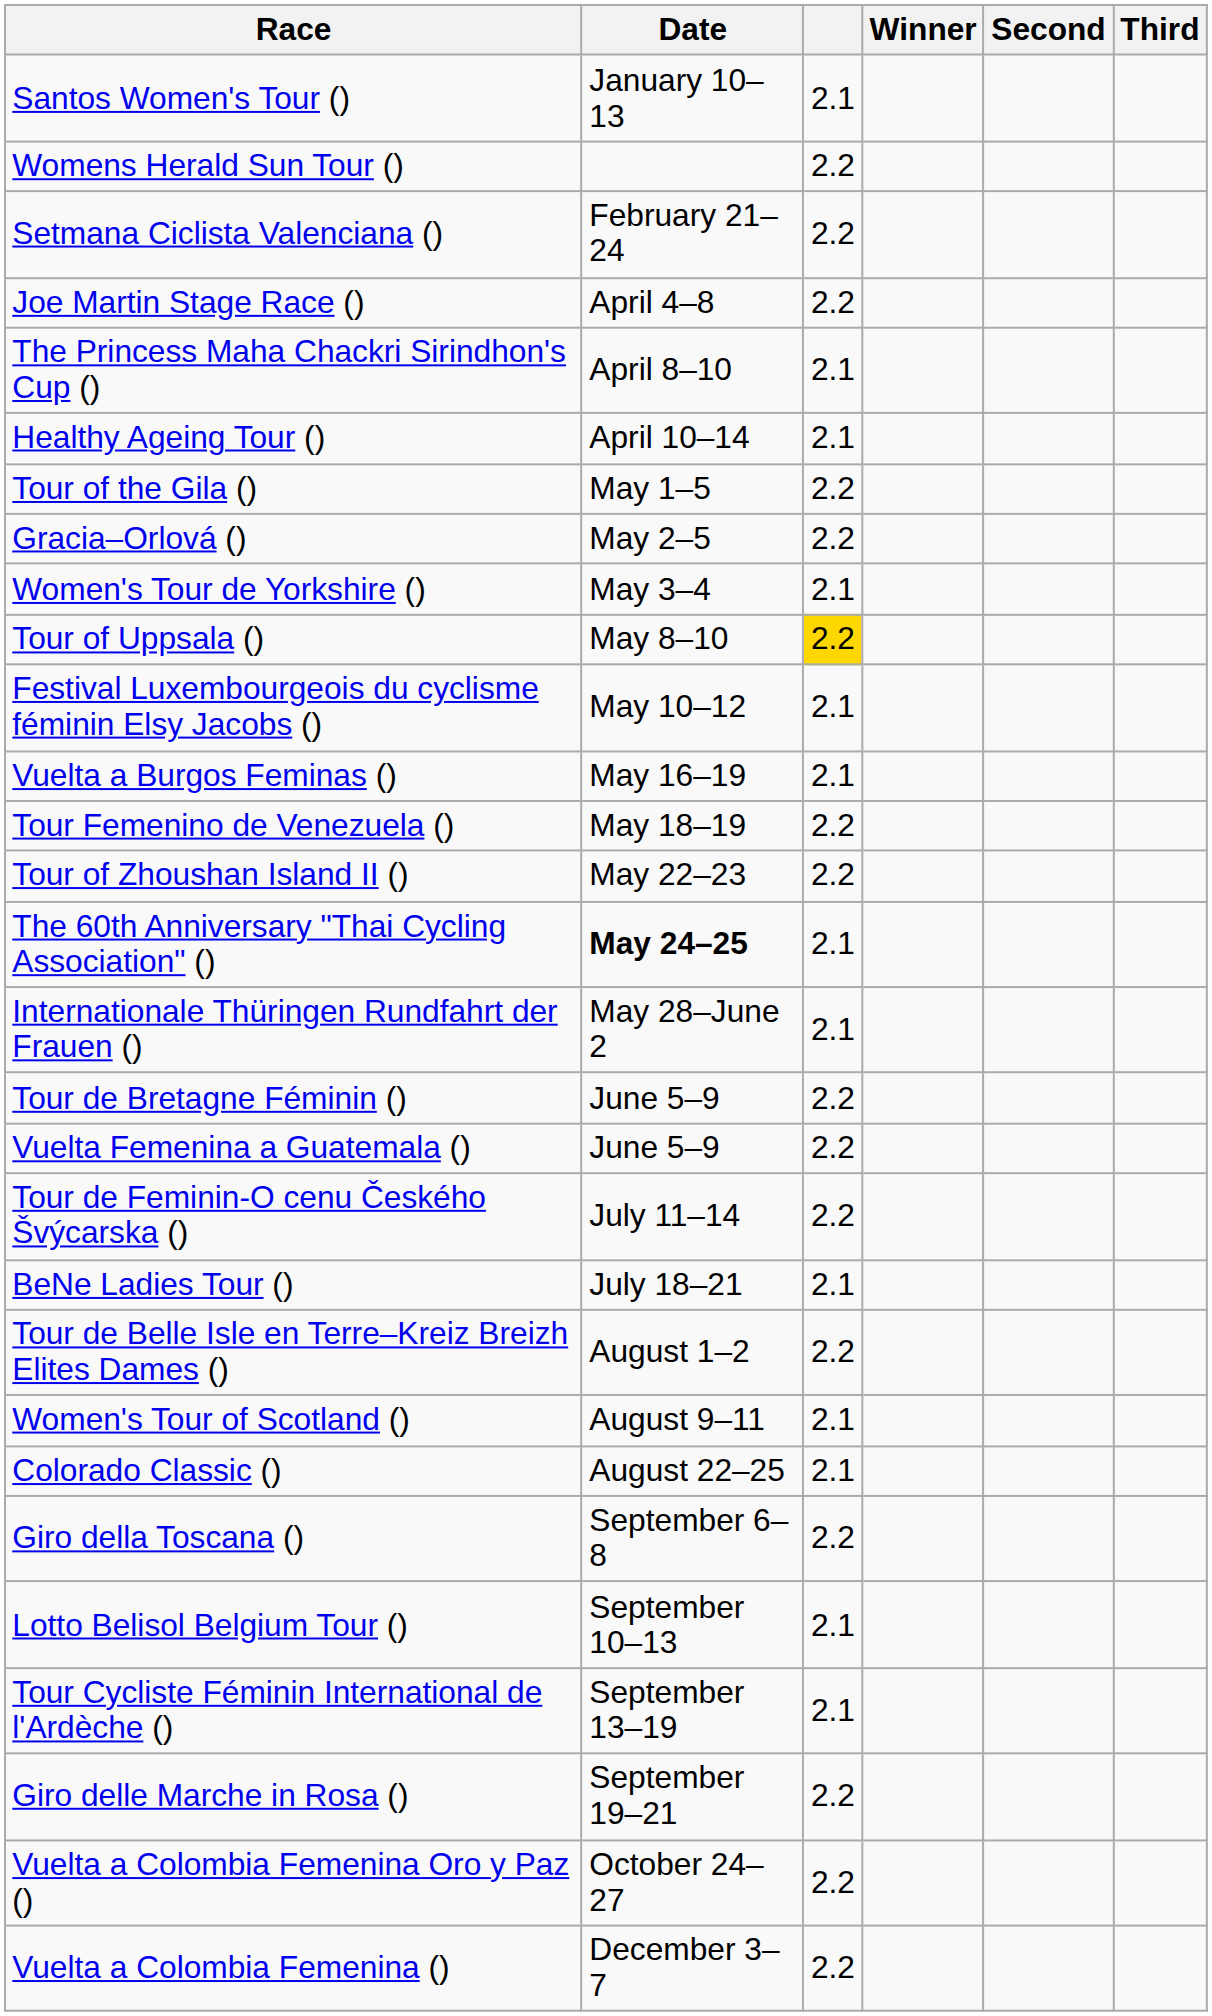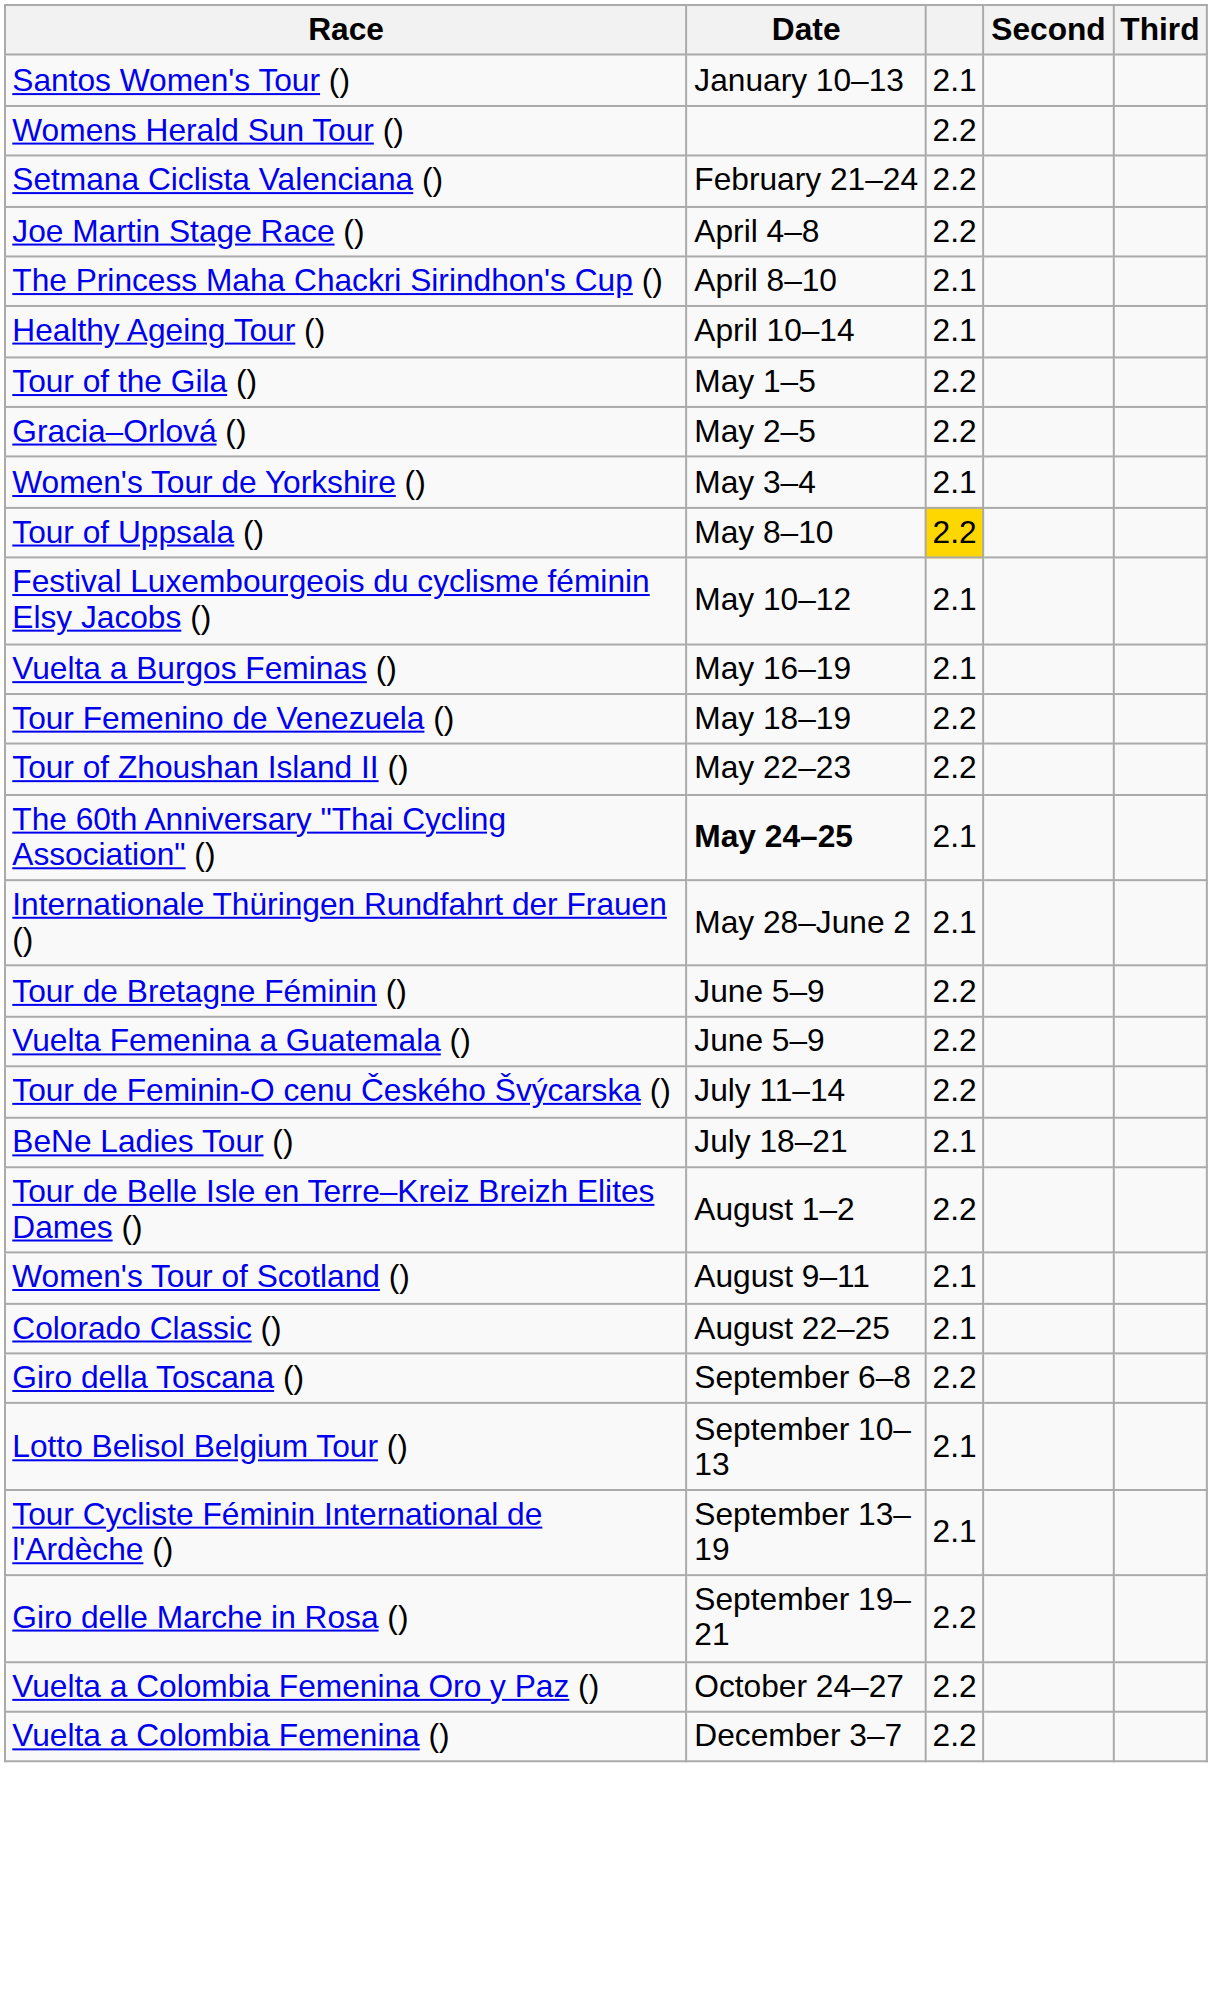- column: Winner
